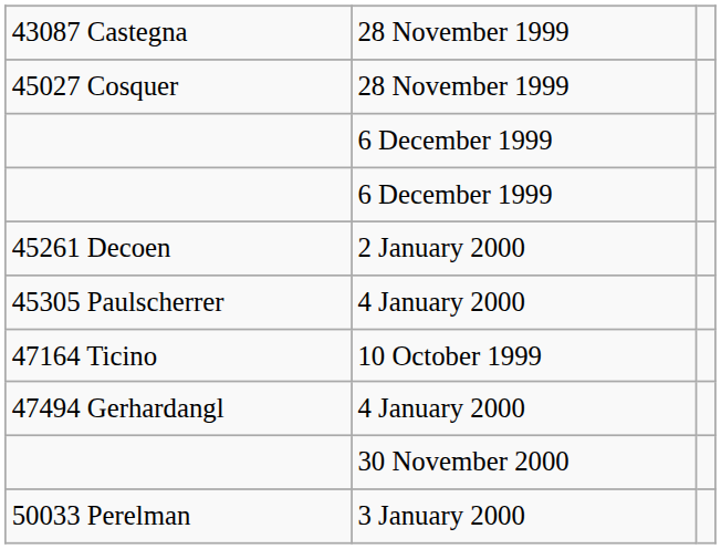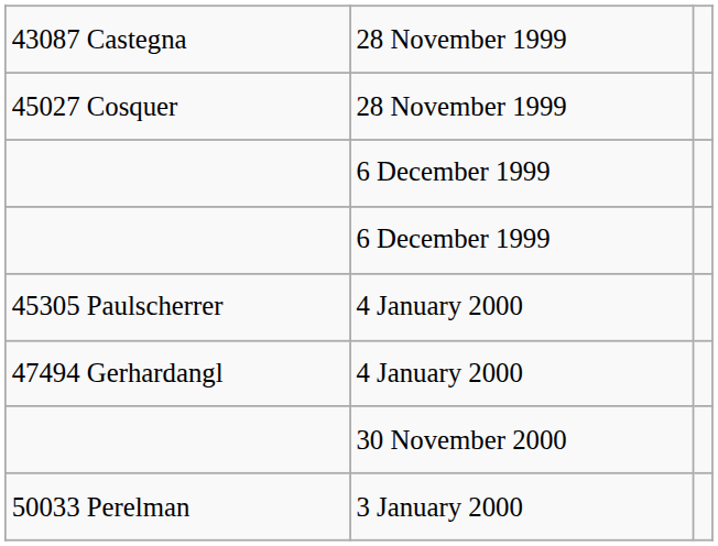- row: 45261 Decoen | 2 January 2000
- row: 47164 Ticino | 10 October 1999
